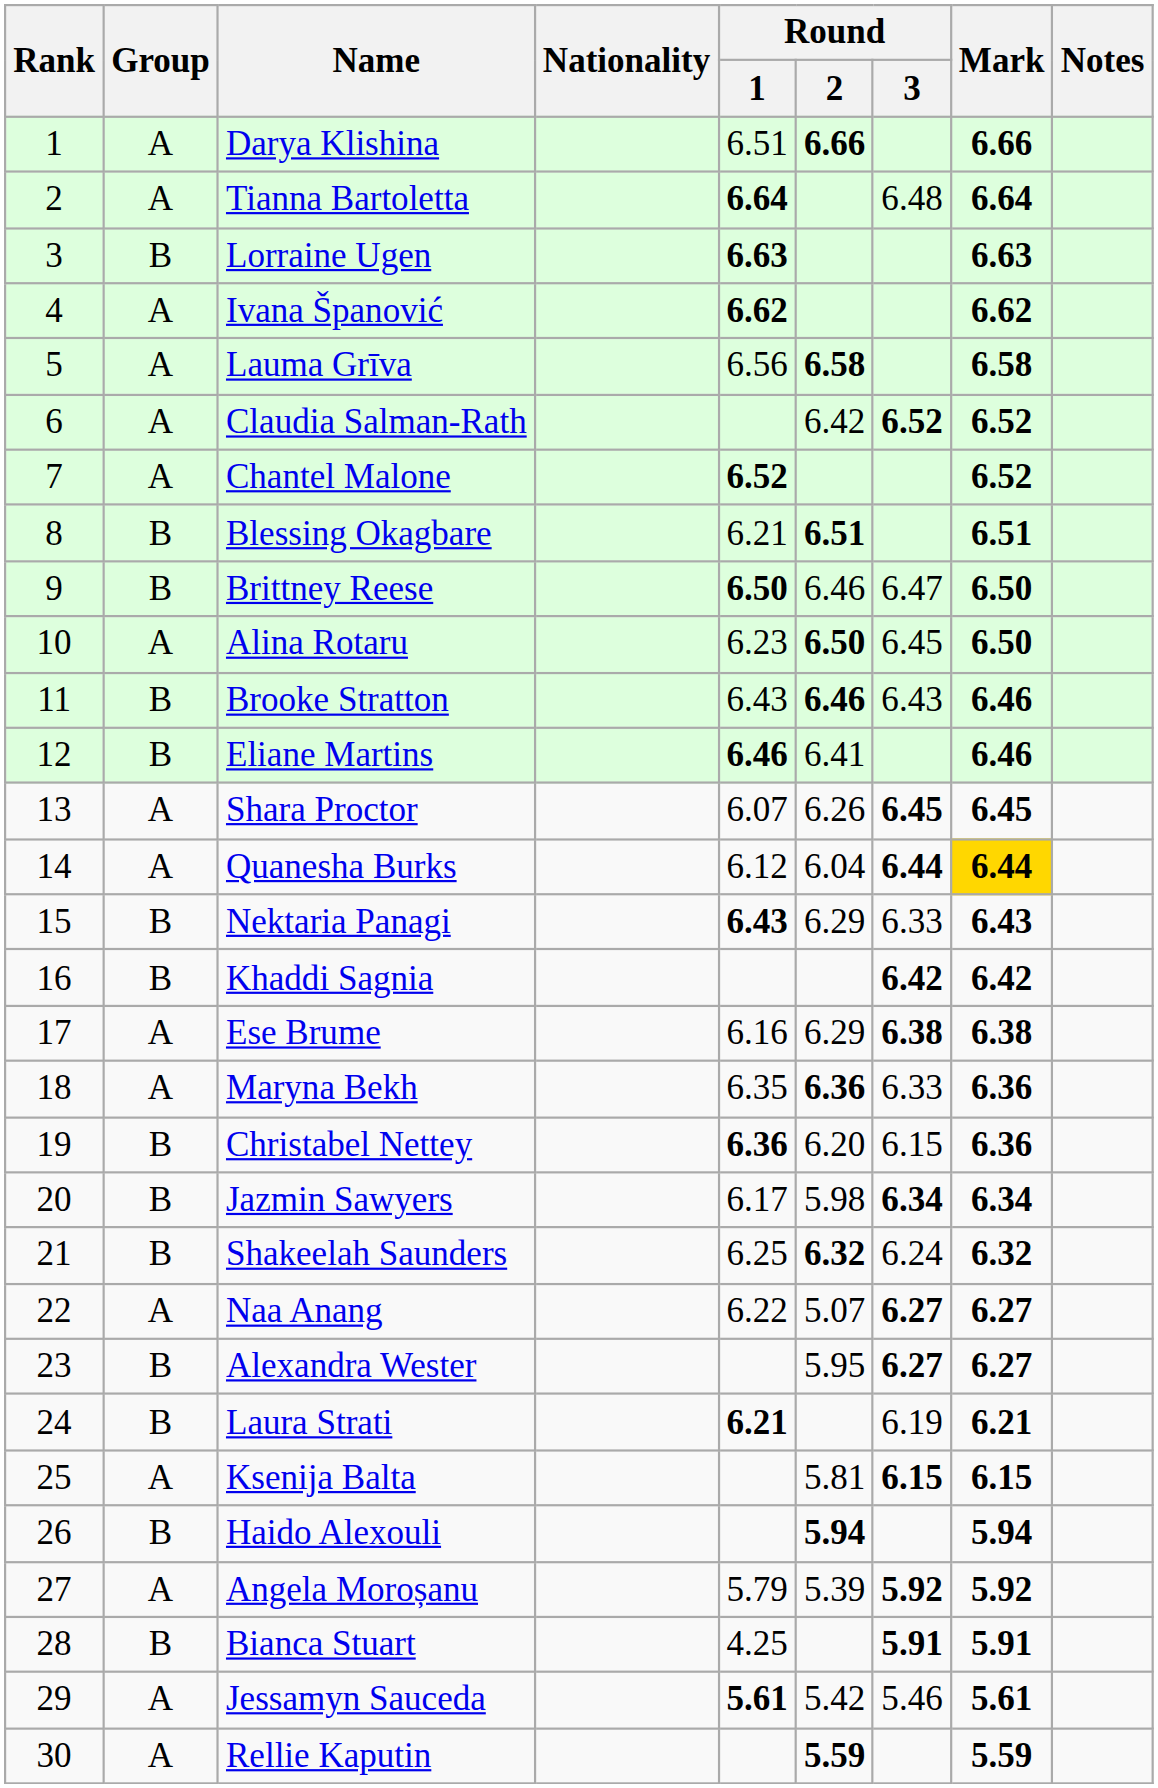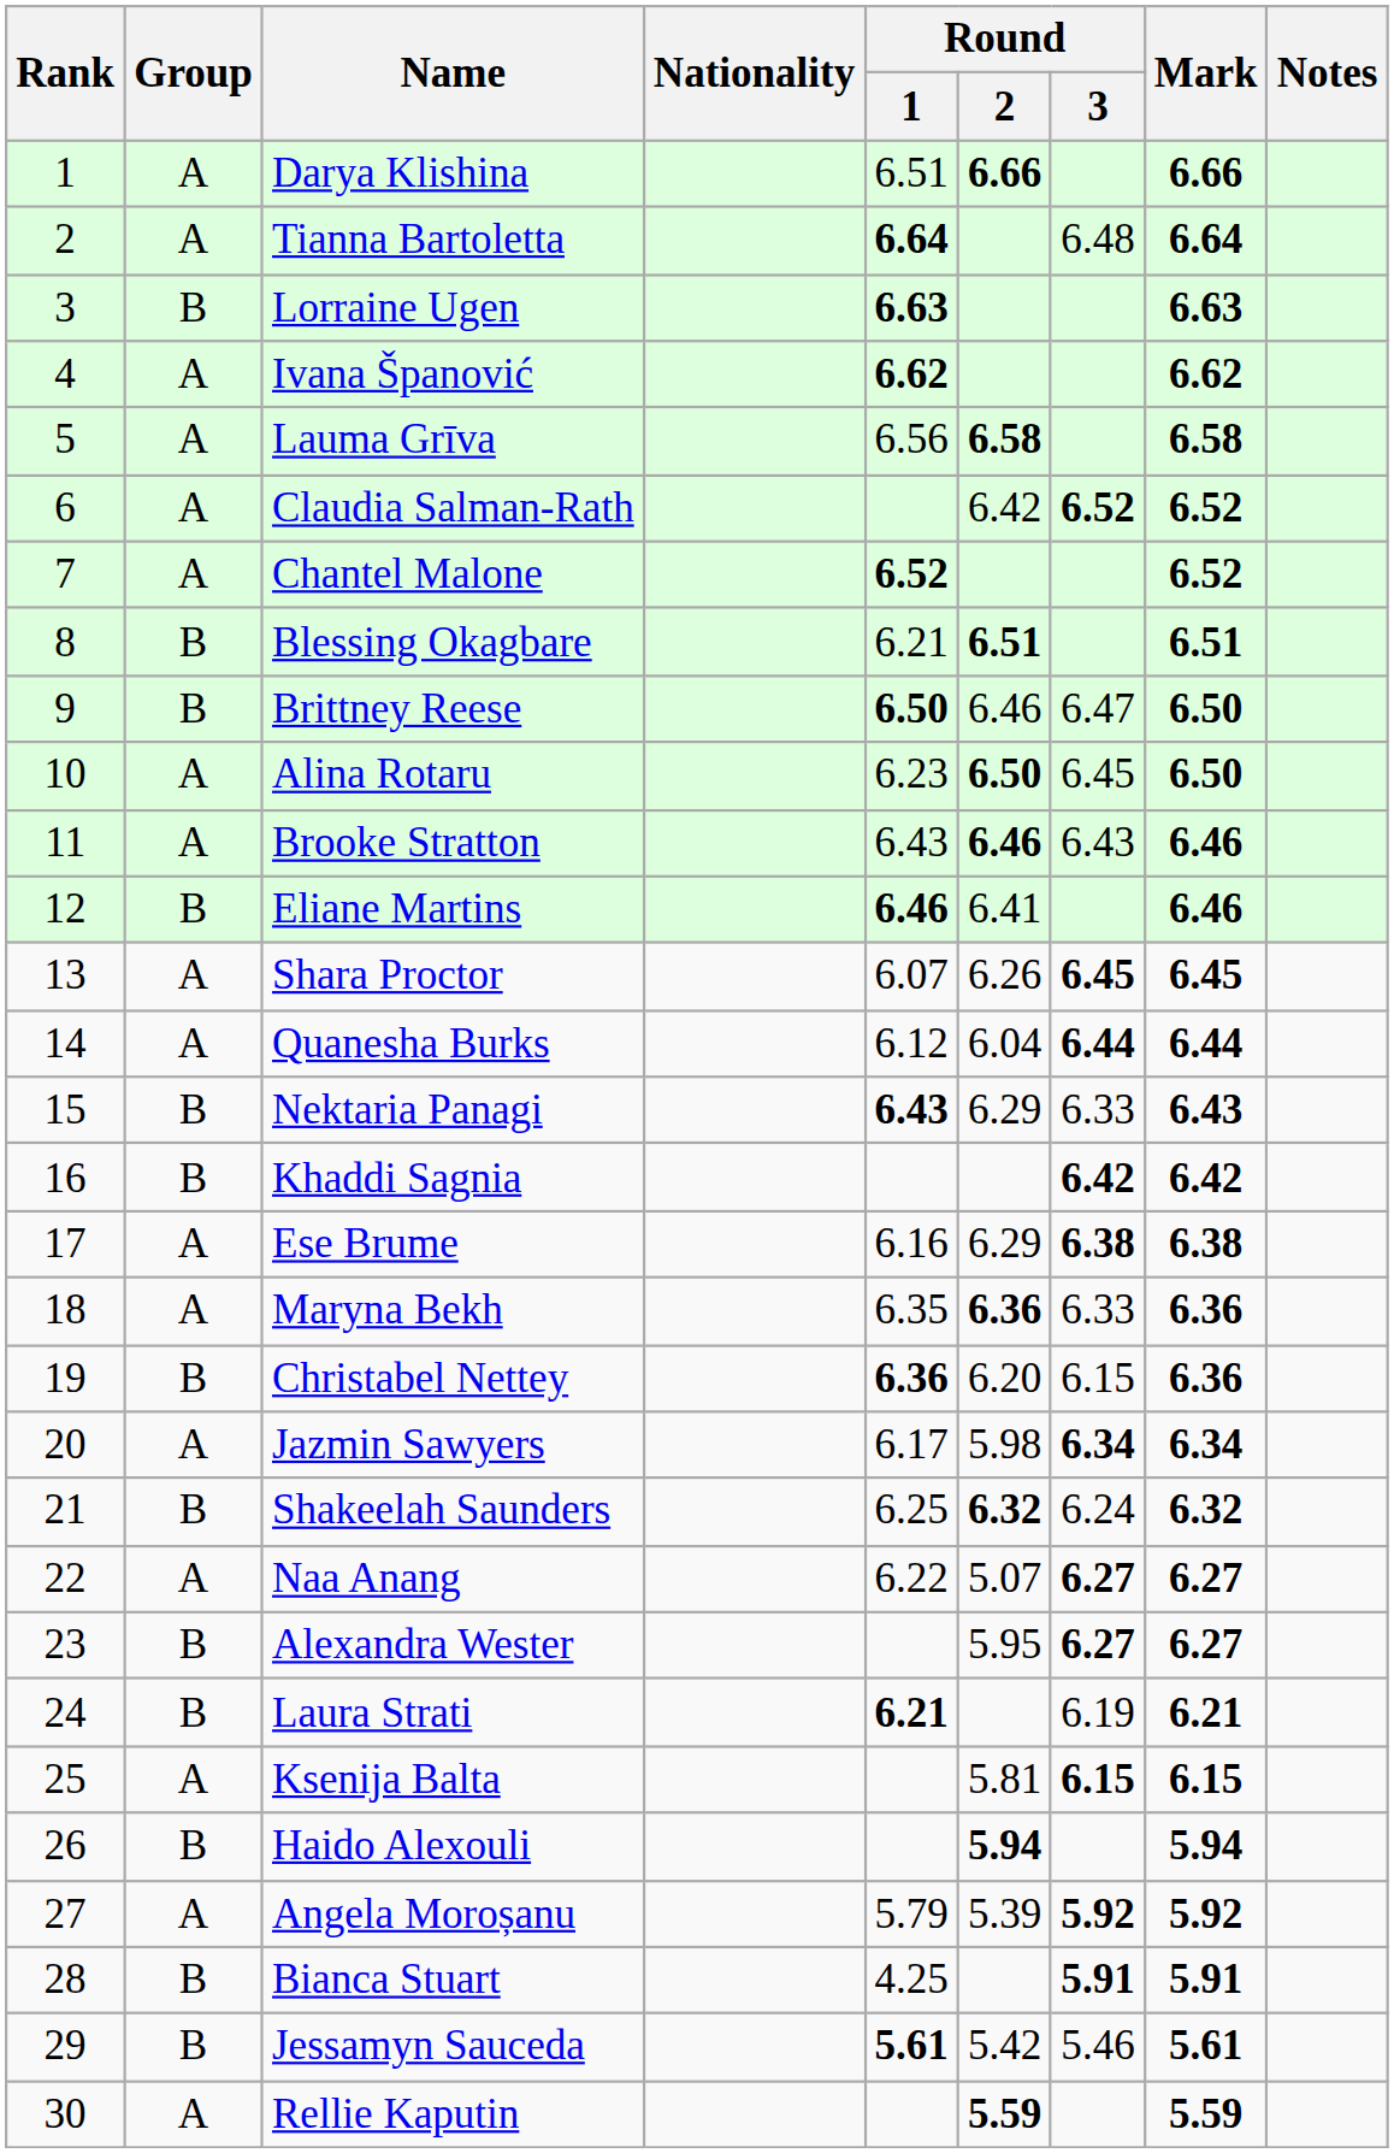Brooke Stratton | Group: B -> A
Quanesha Burks | Mark: gold background -> no background
Jazmin Sawyers | Group: B -> A
Jessamyn Sauceda | Group: A -> B
